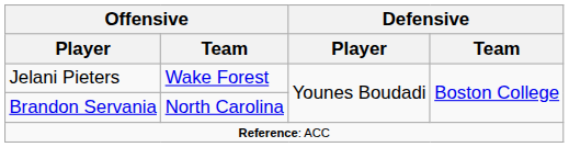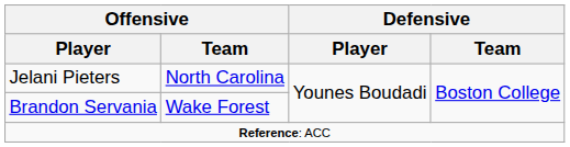Jelani Pieters | Offensive / Team: Wake Forest -> North Carolina
Brandon Servania | Offensive / Team: North Carolina -> Wake Forest
